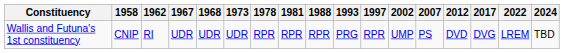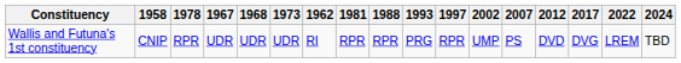columns swapped: 1962 <-> 1978
